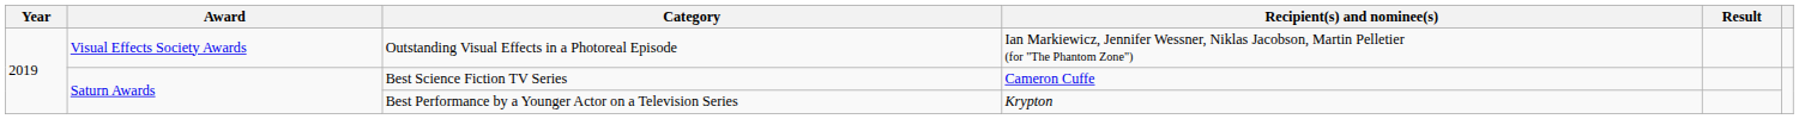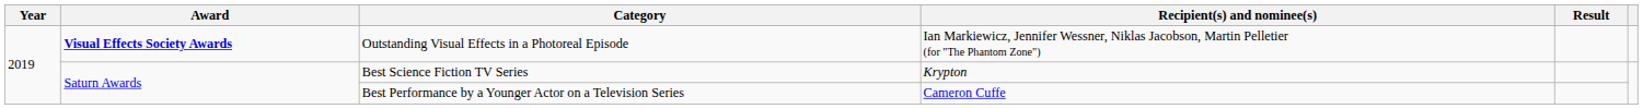Outstanding Visual Effects in a Photoreal Episode | Award: normal -> bold
Best Science Fiction TV Series | Recipient(s) and nominee(s): Cameron Cuffe -> Krypton
Best Performance by a Younger Actor on a Television Series | Recipient(s) and nominee(s): Krypton -> Cameron Cuffe
